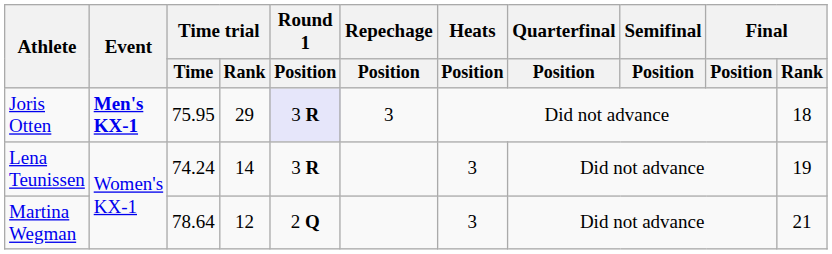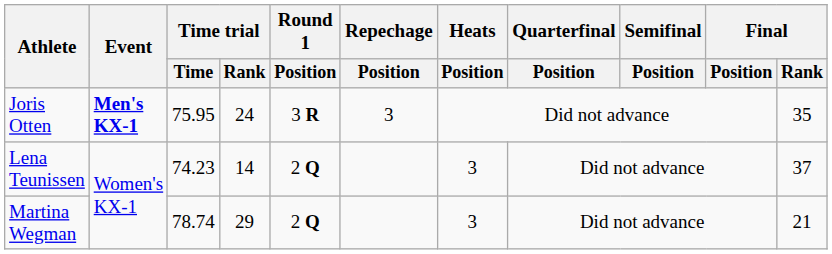Joris Otten | Time trial / Rank: 29 -> 24
Joris Otten | Round 1 / Position: lavender background -> no background
Joris Otten | Final / Rank: 18 -> 35
Lena Teunissen | Time trial / Time: 74.24 -> 74.23
Lena Teunissen | Round 1 / Position: 3 R -> 2 Q
Lena Teunissen | Final / Rank: 19 -> 37
Martina Wegman | Time trial / Time: 78.64 -> 78.74
Martina Wegman | Time trial / Rank: 12 -> 29
